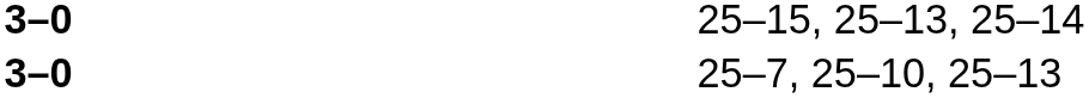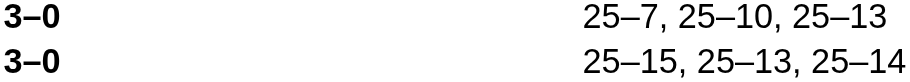rows swapped: 25–15, 25–13, 25–14 <-> 25–7, 25–10, 25–13
